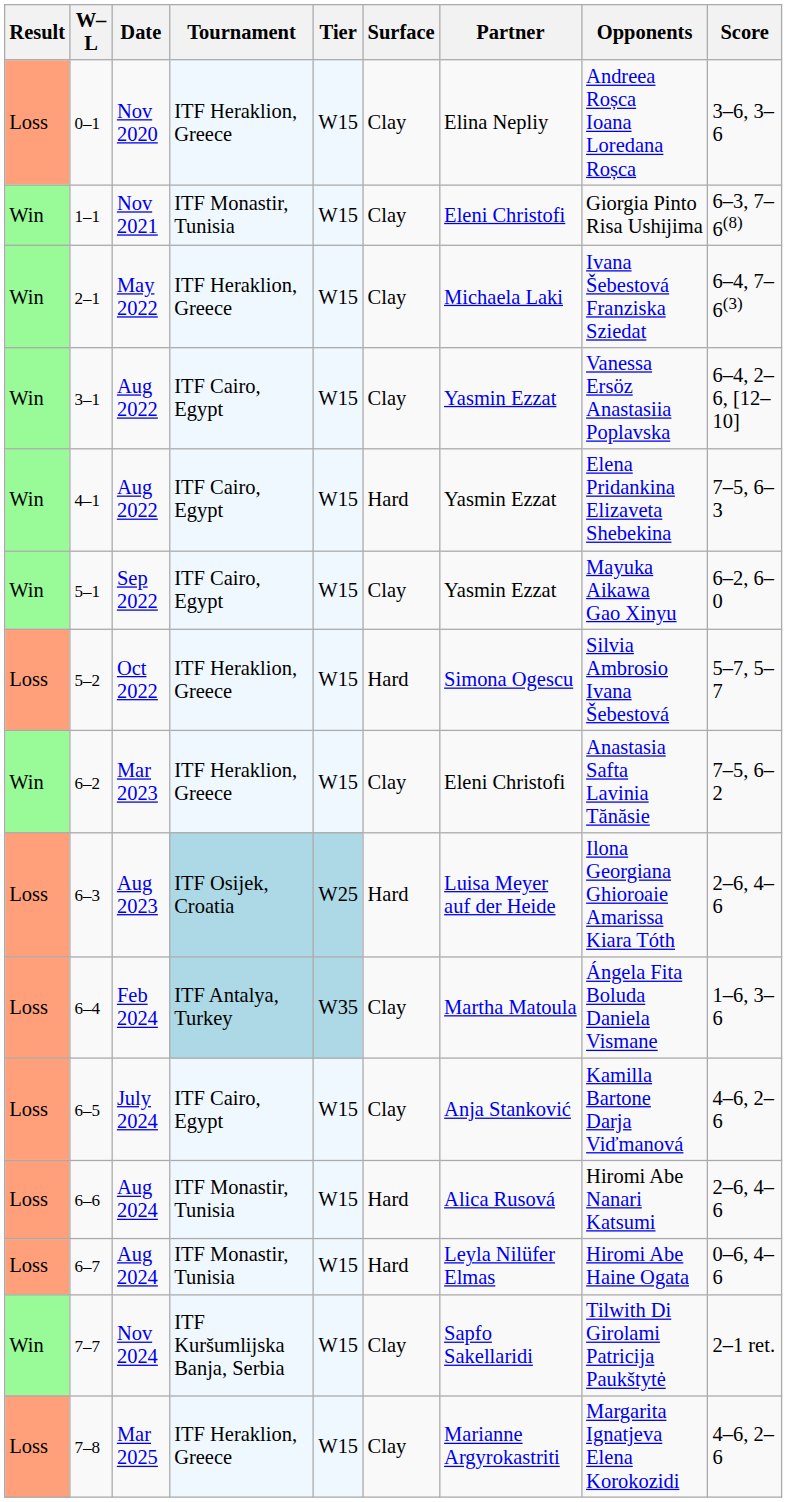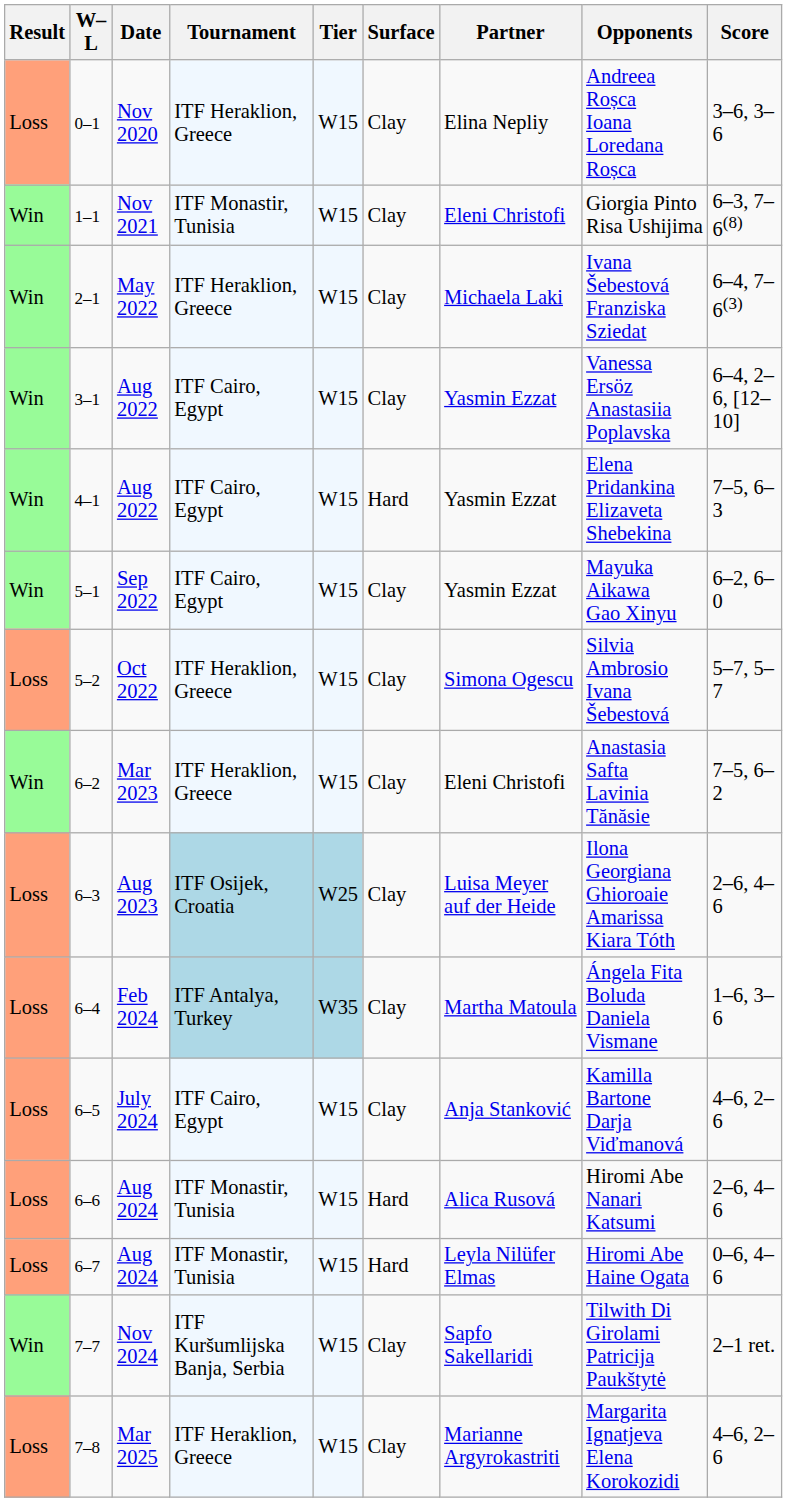5–2 | Surface: Hard -> Clay
6–3 | Surface: Hard -> Clay
